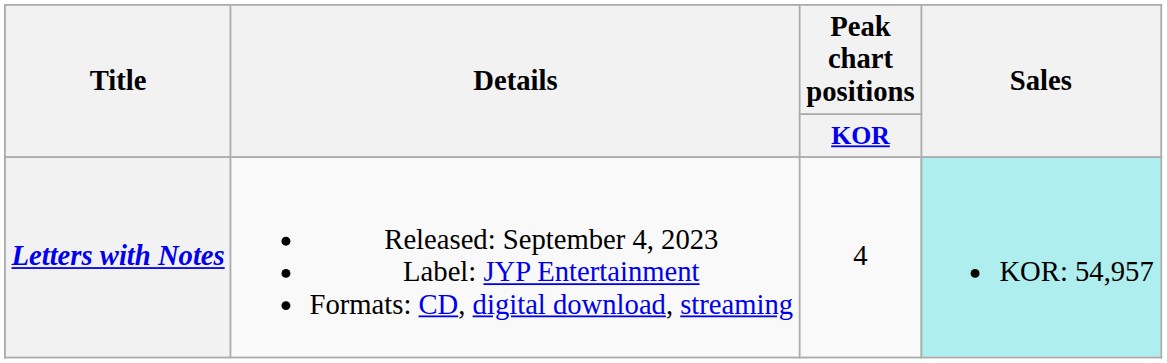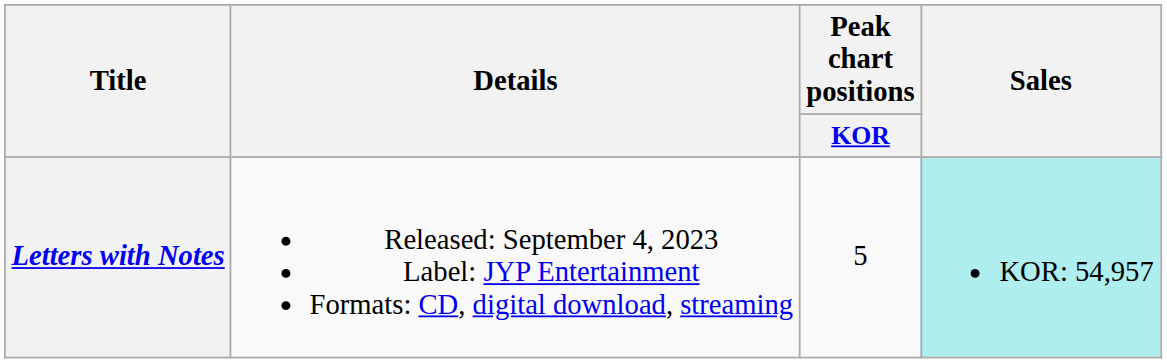Letters with Notes | Peak chart positions / KOR: 4 -> 5
